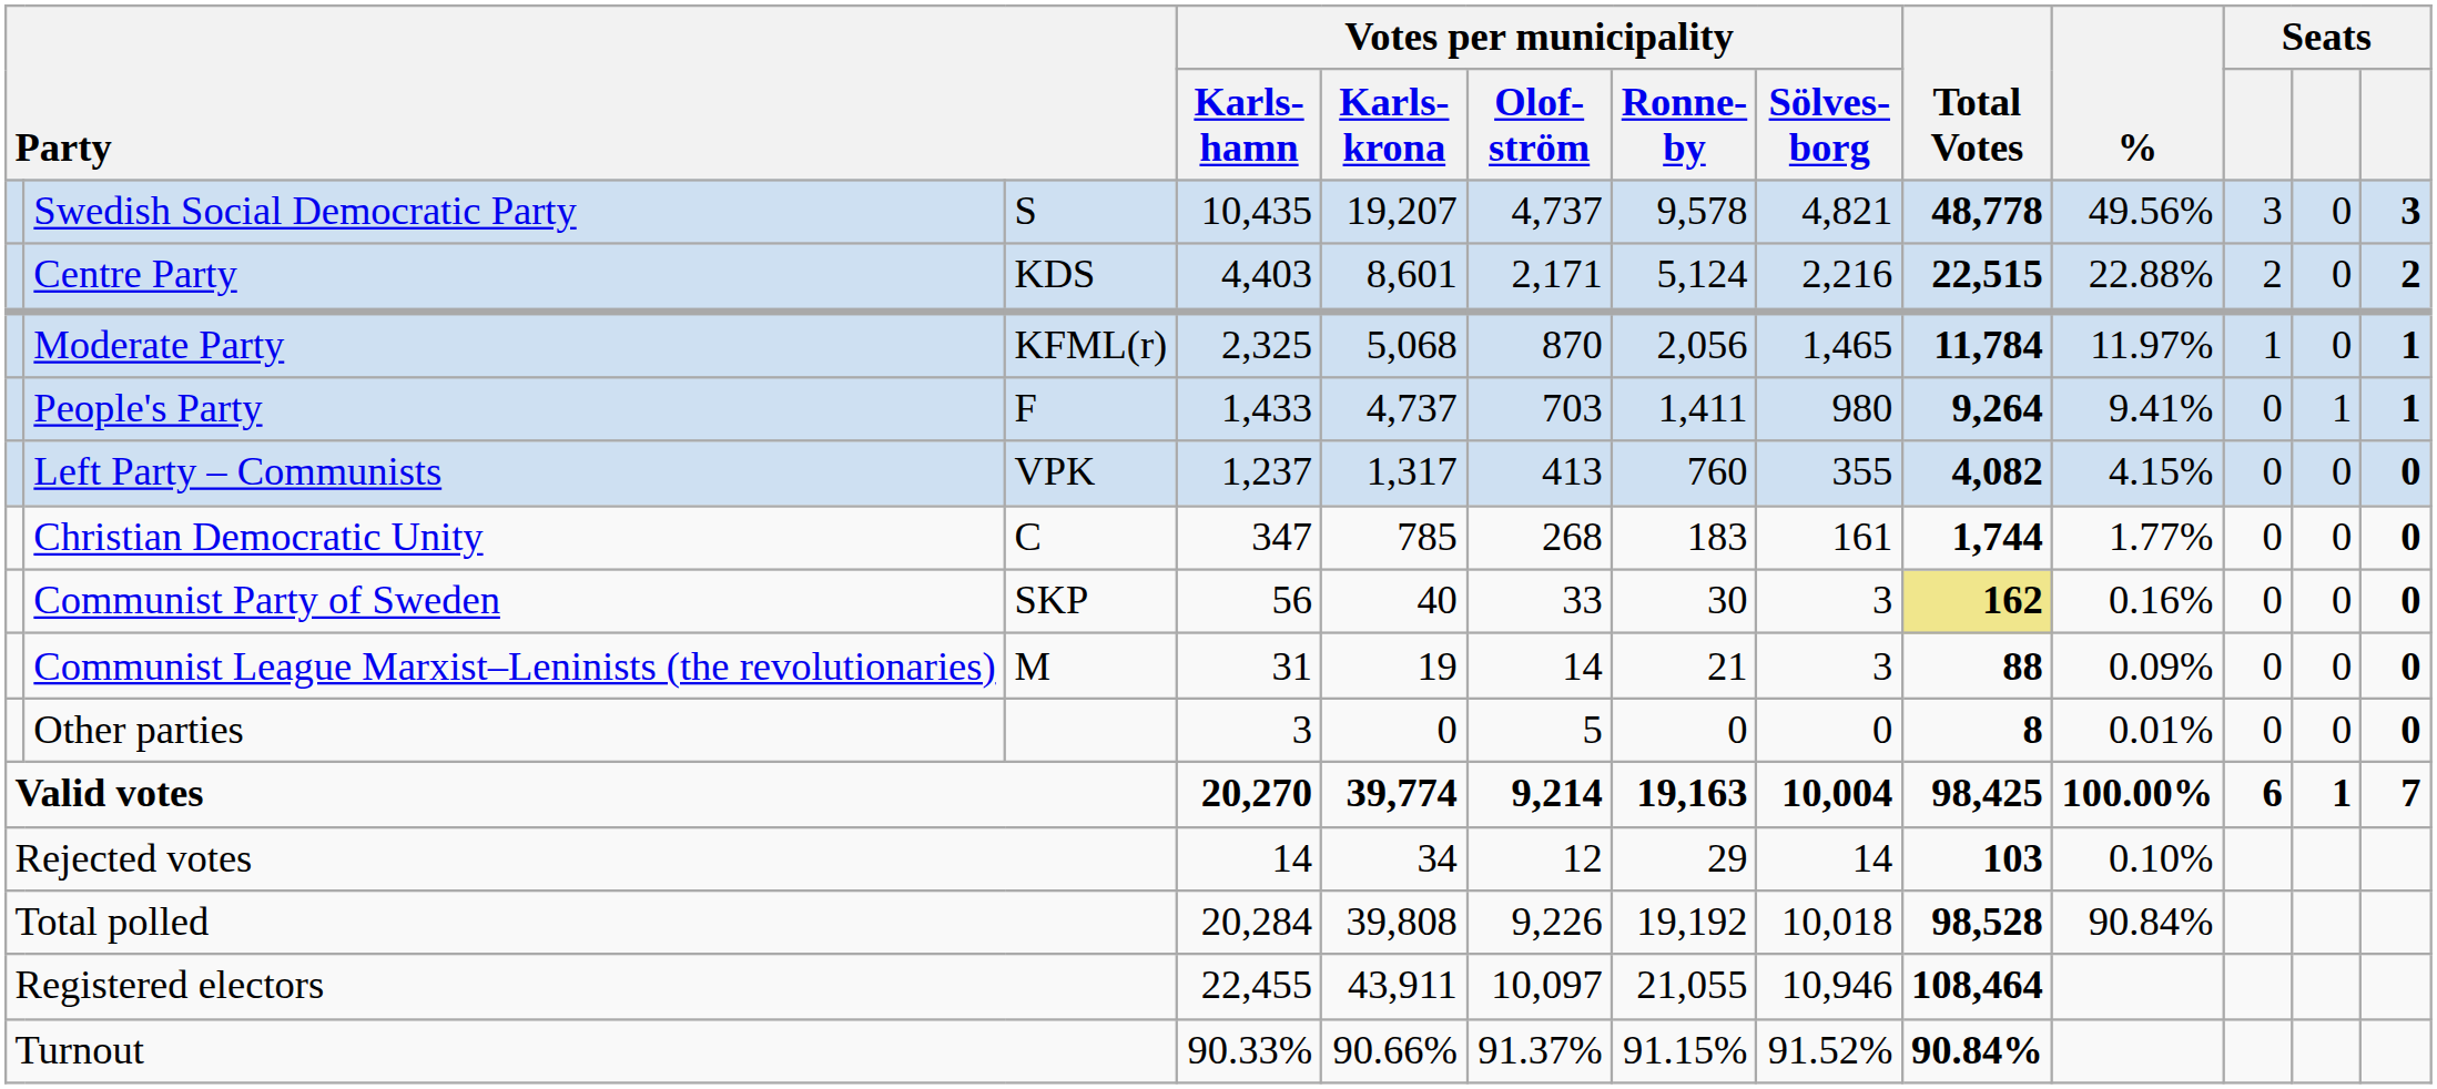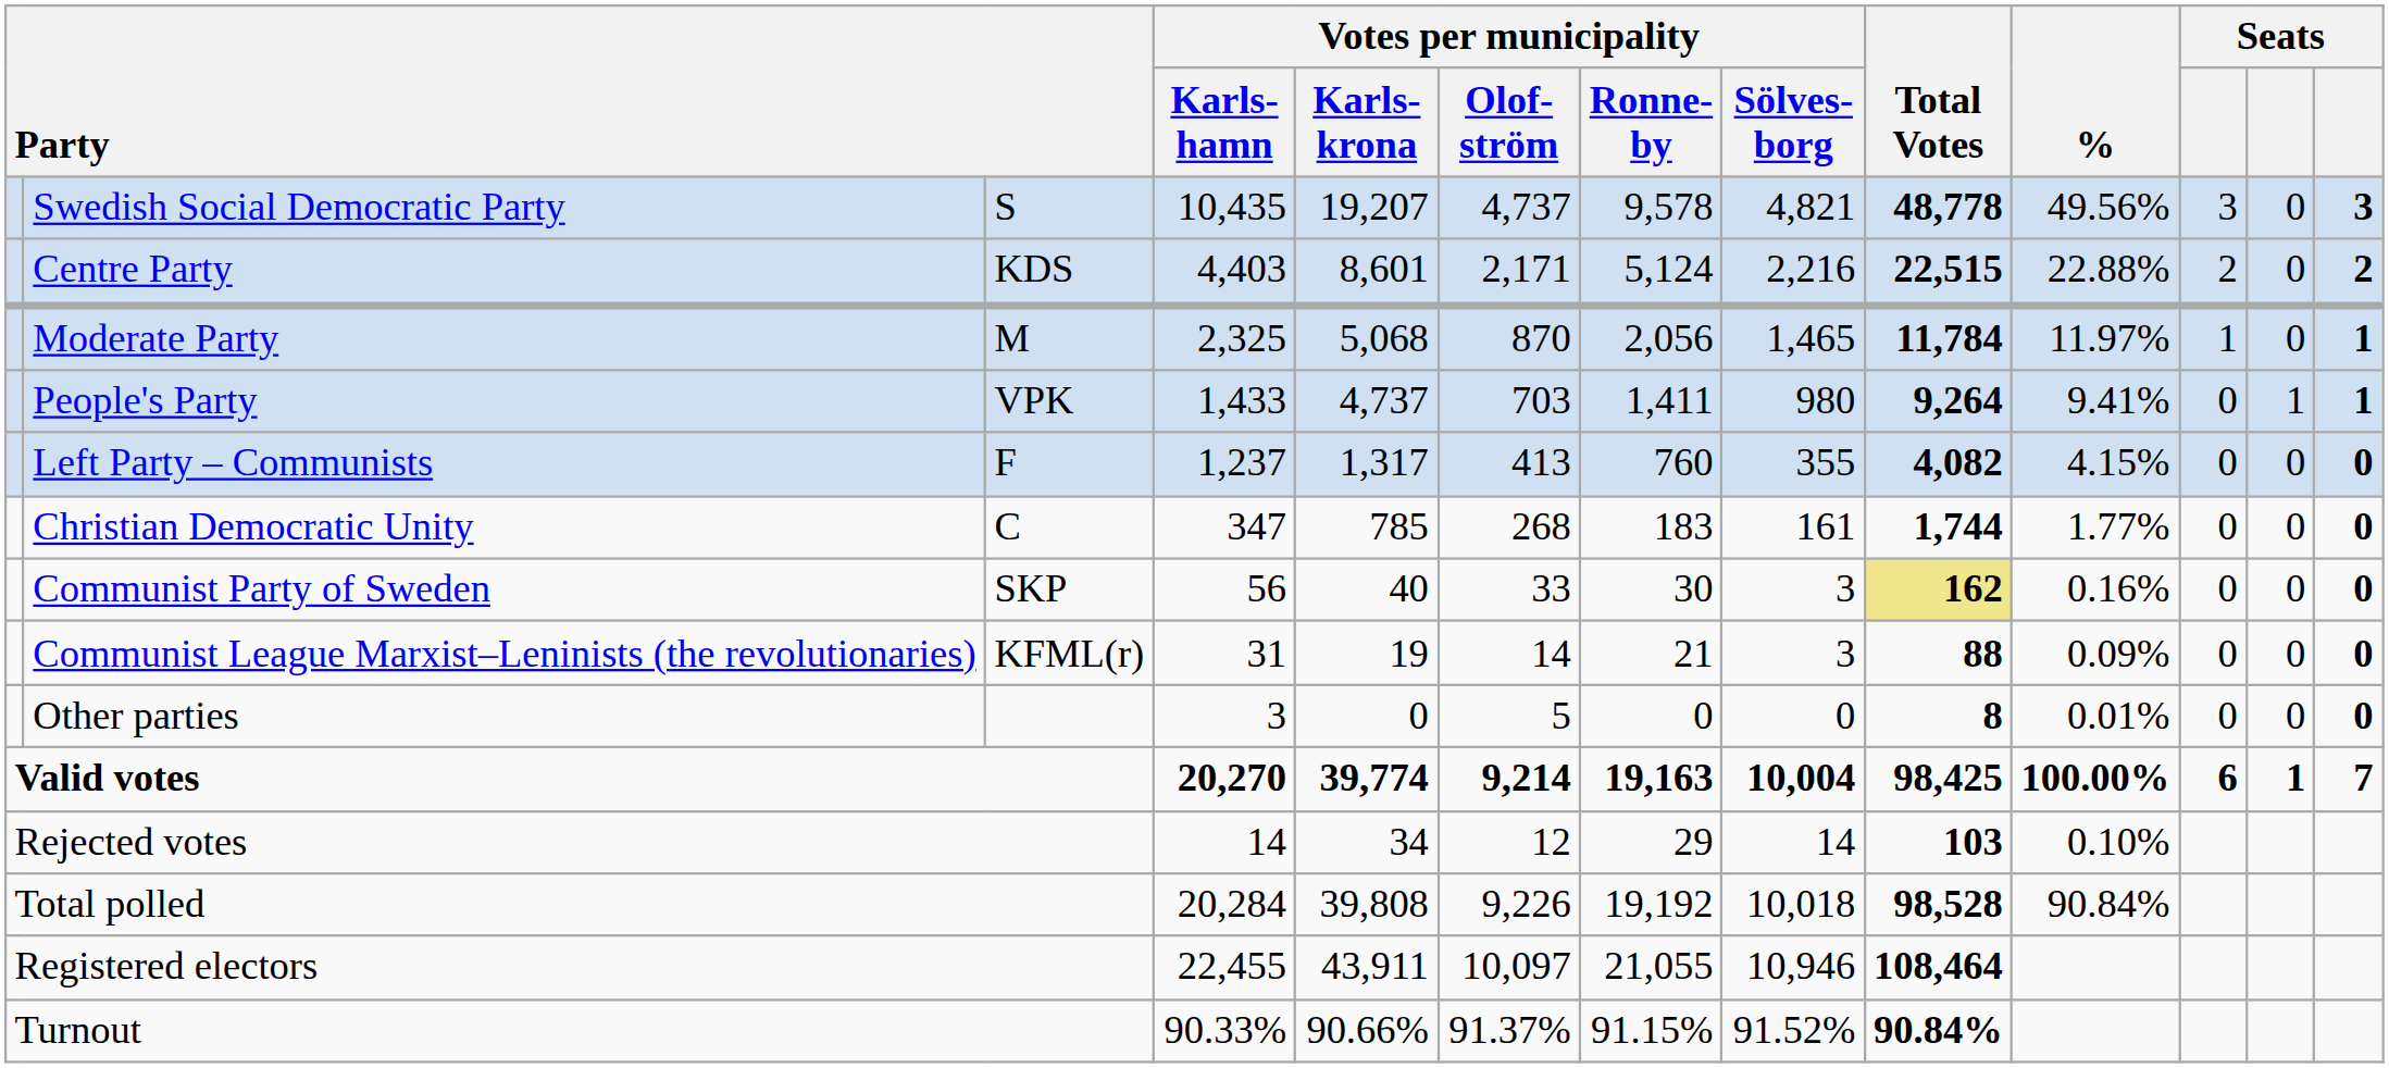Moderate Party | column 3: KFML(r) -> M
People's Party | column 3: F -> VPK
Left Party – Communists | column 3: VPK -> F
Communist League Marxist–Leninists (the revolutionaries) | column 3: M -> KFML(r)
